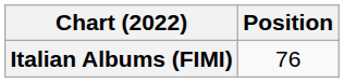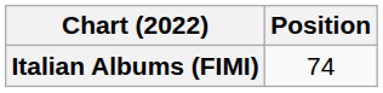Italian Albums (FIMI) | Position: 76 -> 74
